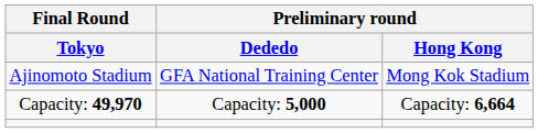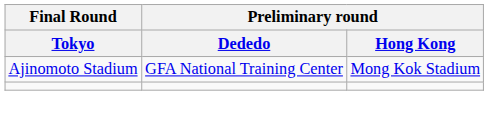- row: Capacity: 49,970 | Capacity: 5,000 | Capacity: 6,664
